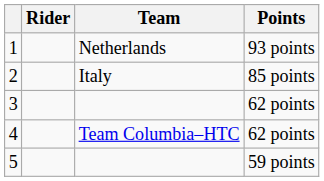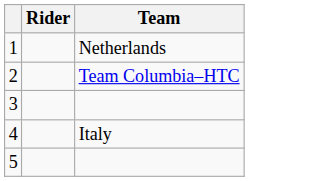- column: Points | 93 points | 85 points | 62 points | 62 points | 59 points
2 | Team: Italy -> Team Columbia–HTC
4 | Team: Team Columbia–HTC -> Italy
